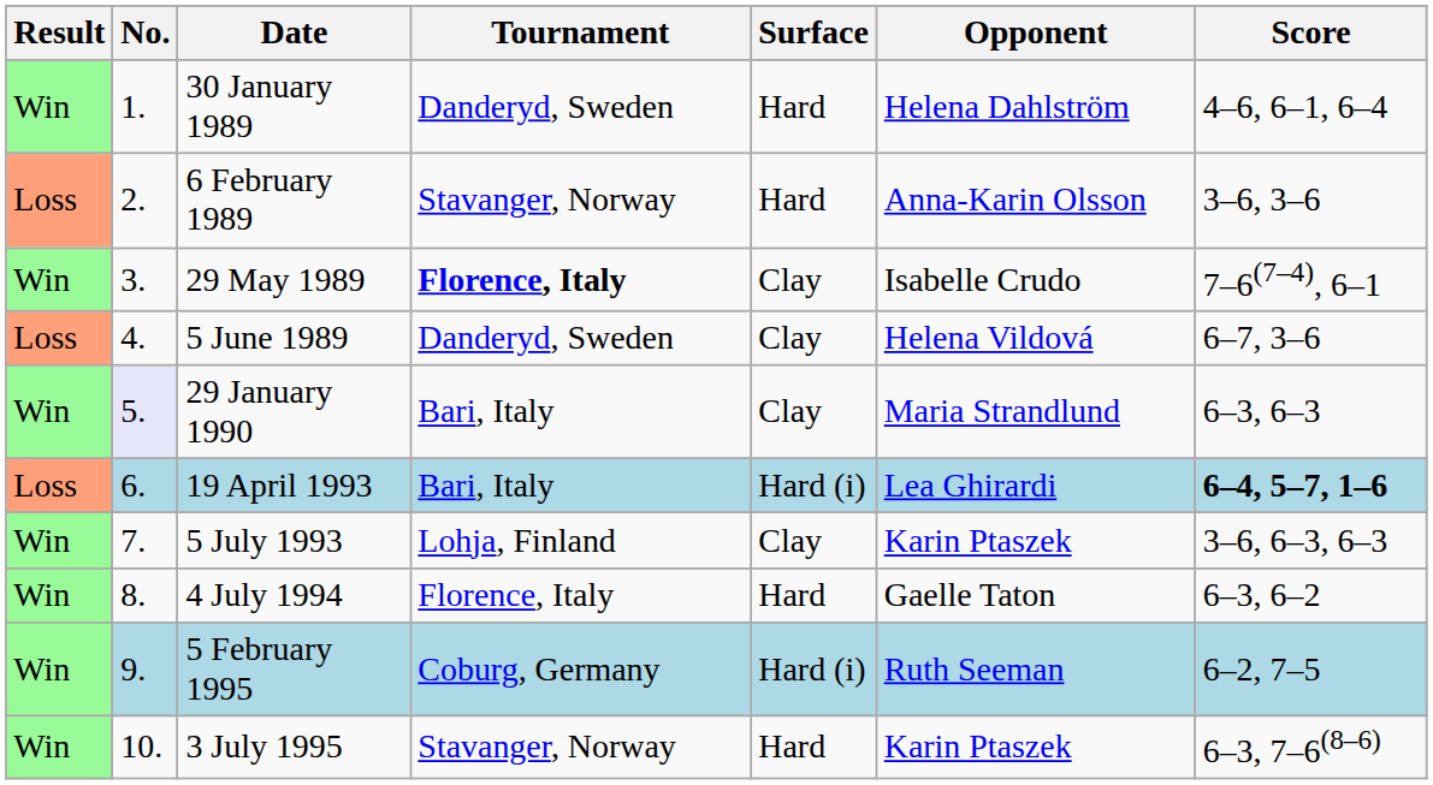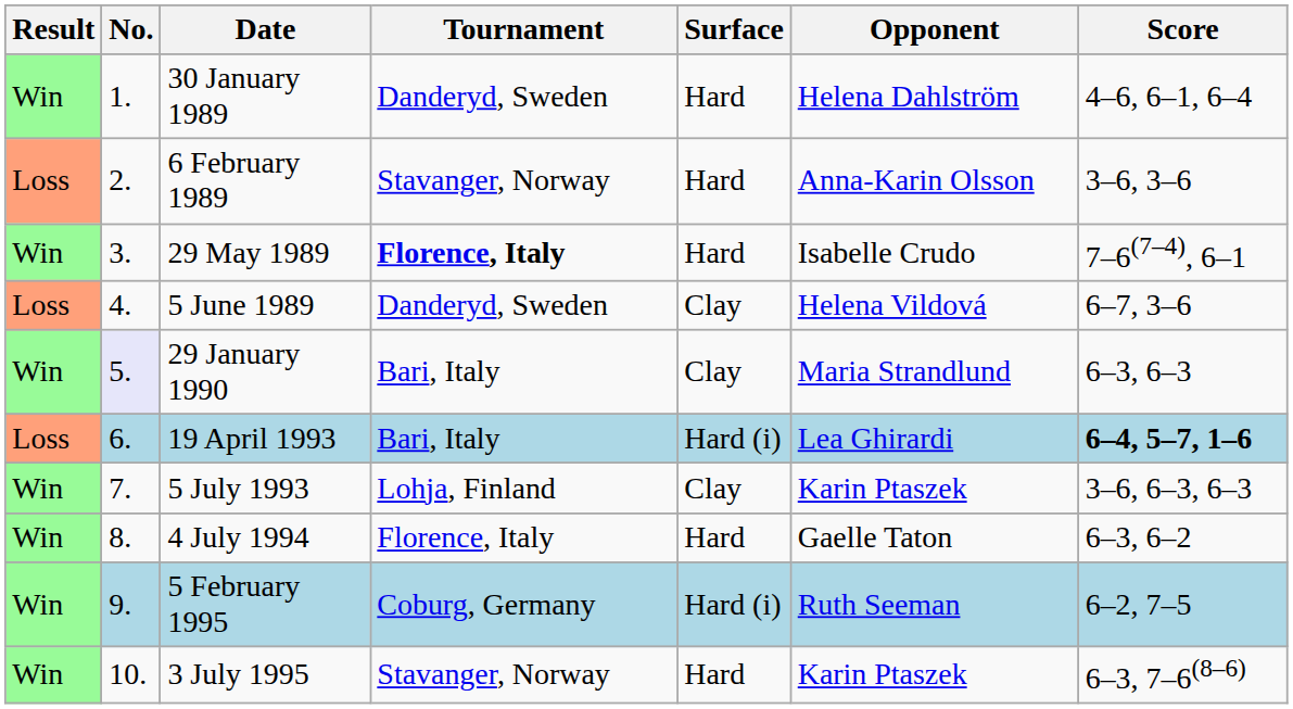29 May 1989 | Surface: Clay -> Hard
